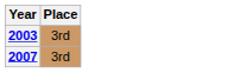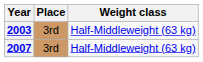+ column: Weight class | Half-Middleweight (63 kg) | Half-Middleweight (63 kg)
